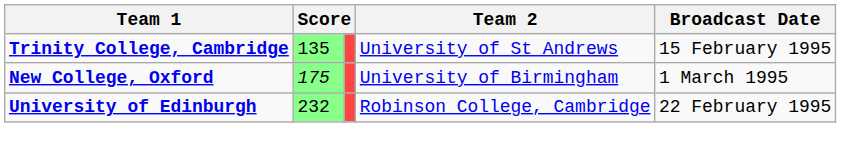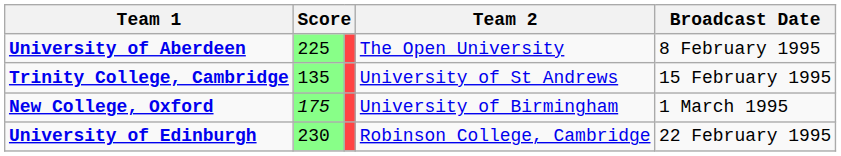+ row: University of Aberdeen | 225 | The Open University | 8 February 1995
University of Edinburgh | column 2: 232 -> 230
